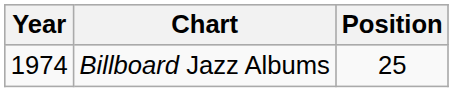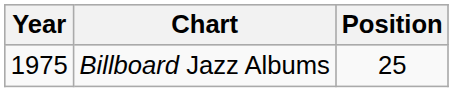Billboard Jazz Albums | Year: 1974 -> 1975
